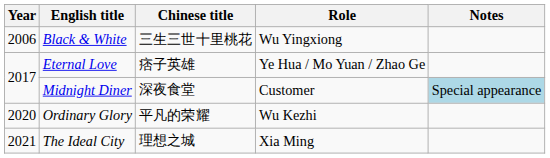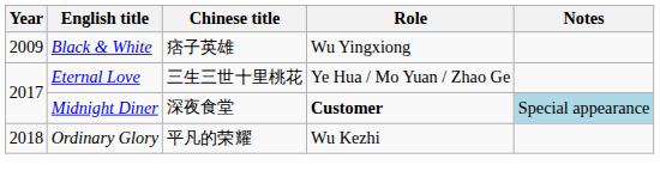Black & White | Year: 2006 -> 2009
Black & White | Chinese title: 三生三世十里桃花 -> 痞子英雄
Eternal Love | Chinese title: 痞子英雄 -> 三生三世十里桃花
Midnight Diner | Role: normal -> bold
Ordinary Glory | Year: 2020 -> 2018
- row: 2021 | The Ideal City | 理想之城 | Xia Ming
